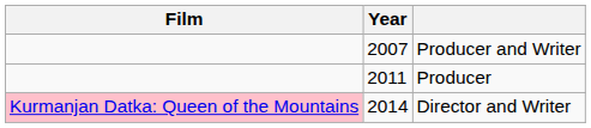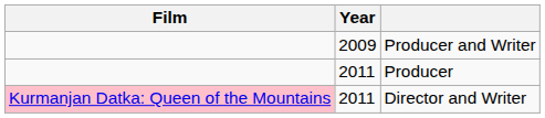Producer and Writer | Year: 2007 -> 2009
Director and Writer | Year: 2014 -> 2011
